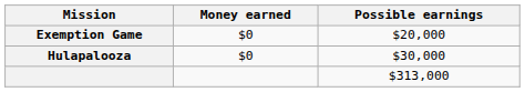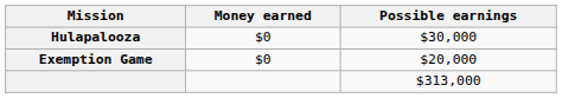rows swapped: Hulapalooza <-> Exemption Game
